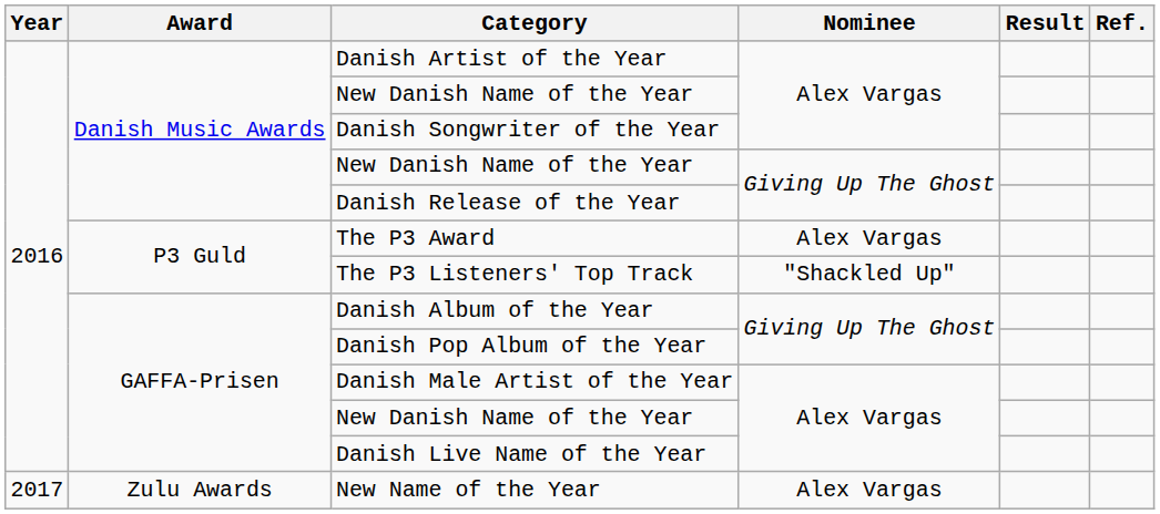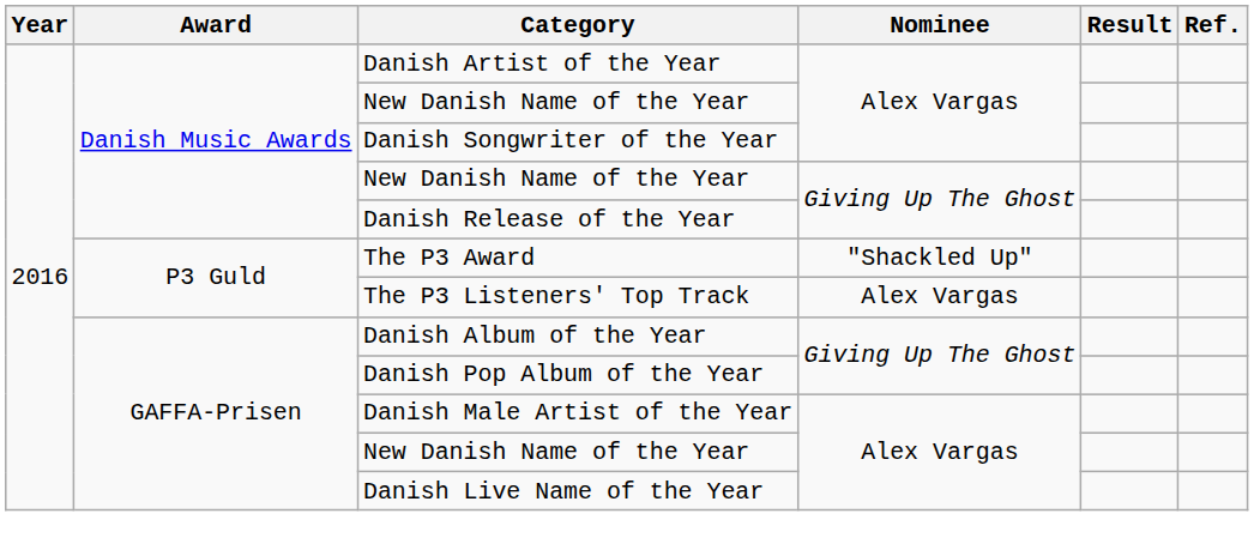The P3 Award | Nominee: Alex Vargas -> "Shackled Up"
The P3 Listeners' Top Track | Nominee: "Shackled Up" -> Alex Vargas
- row: 2017 | Zulu Awards | New Name of the Year | Alex Vargas
